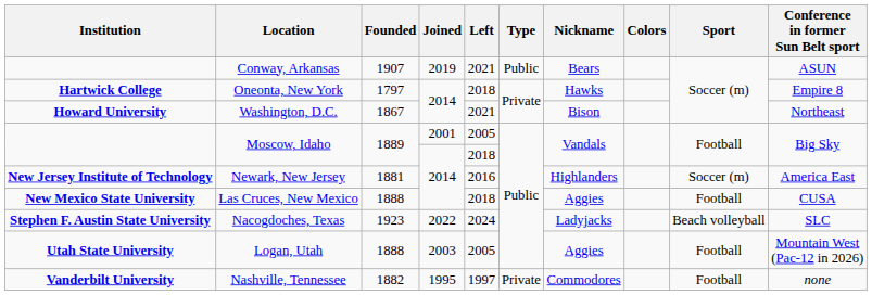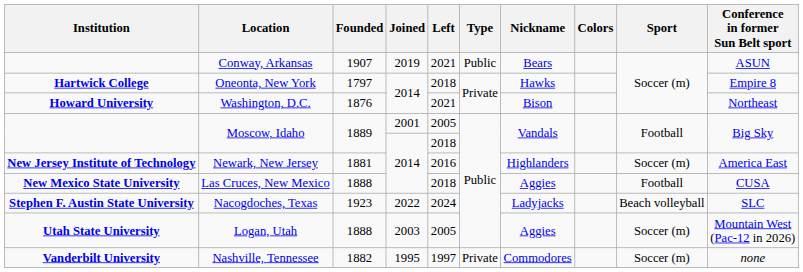Washington, D.C. | Founded: 1867 -> 1876
Logan, Utah | Sport: Football -> Soccer (m)
Nashville, Tennessee | Sport: Football -> Soccer (m)
